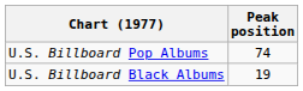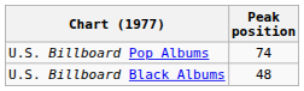U.S. Billboard Black Albums | Peak position: 19 -> 48
